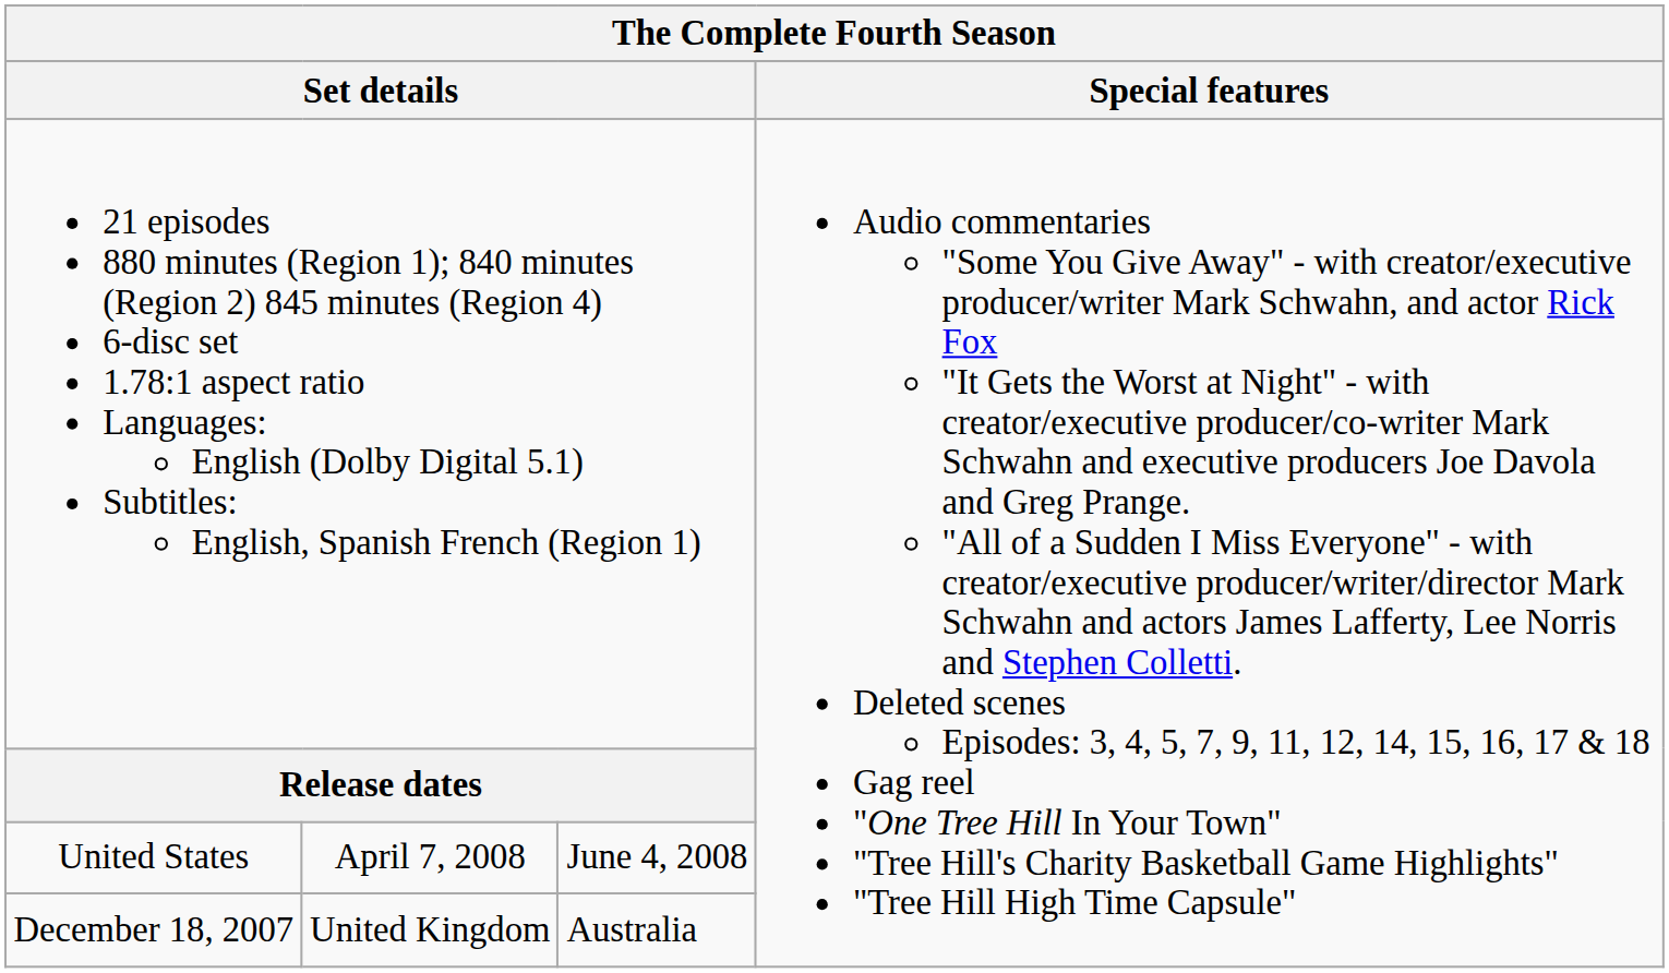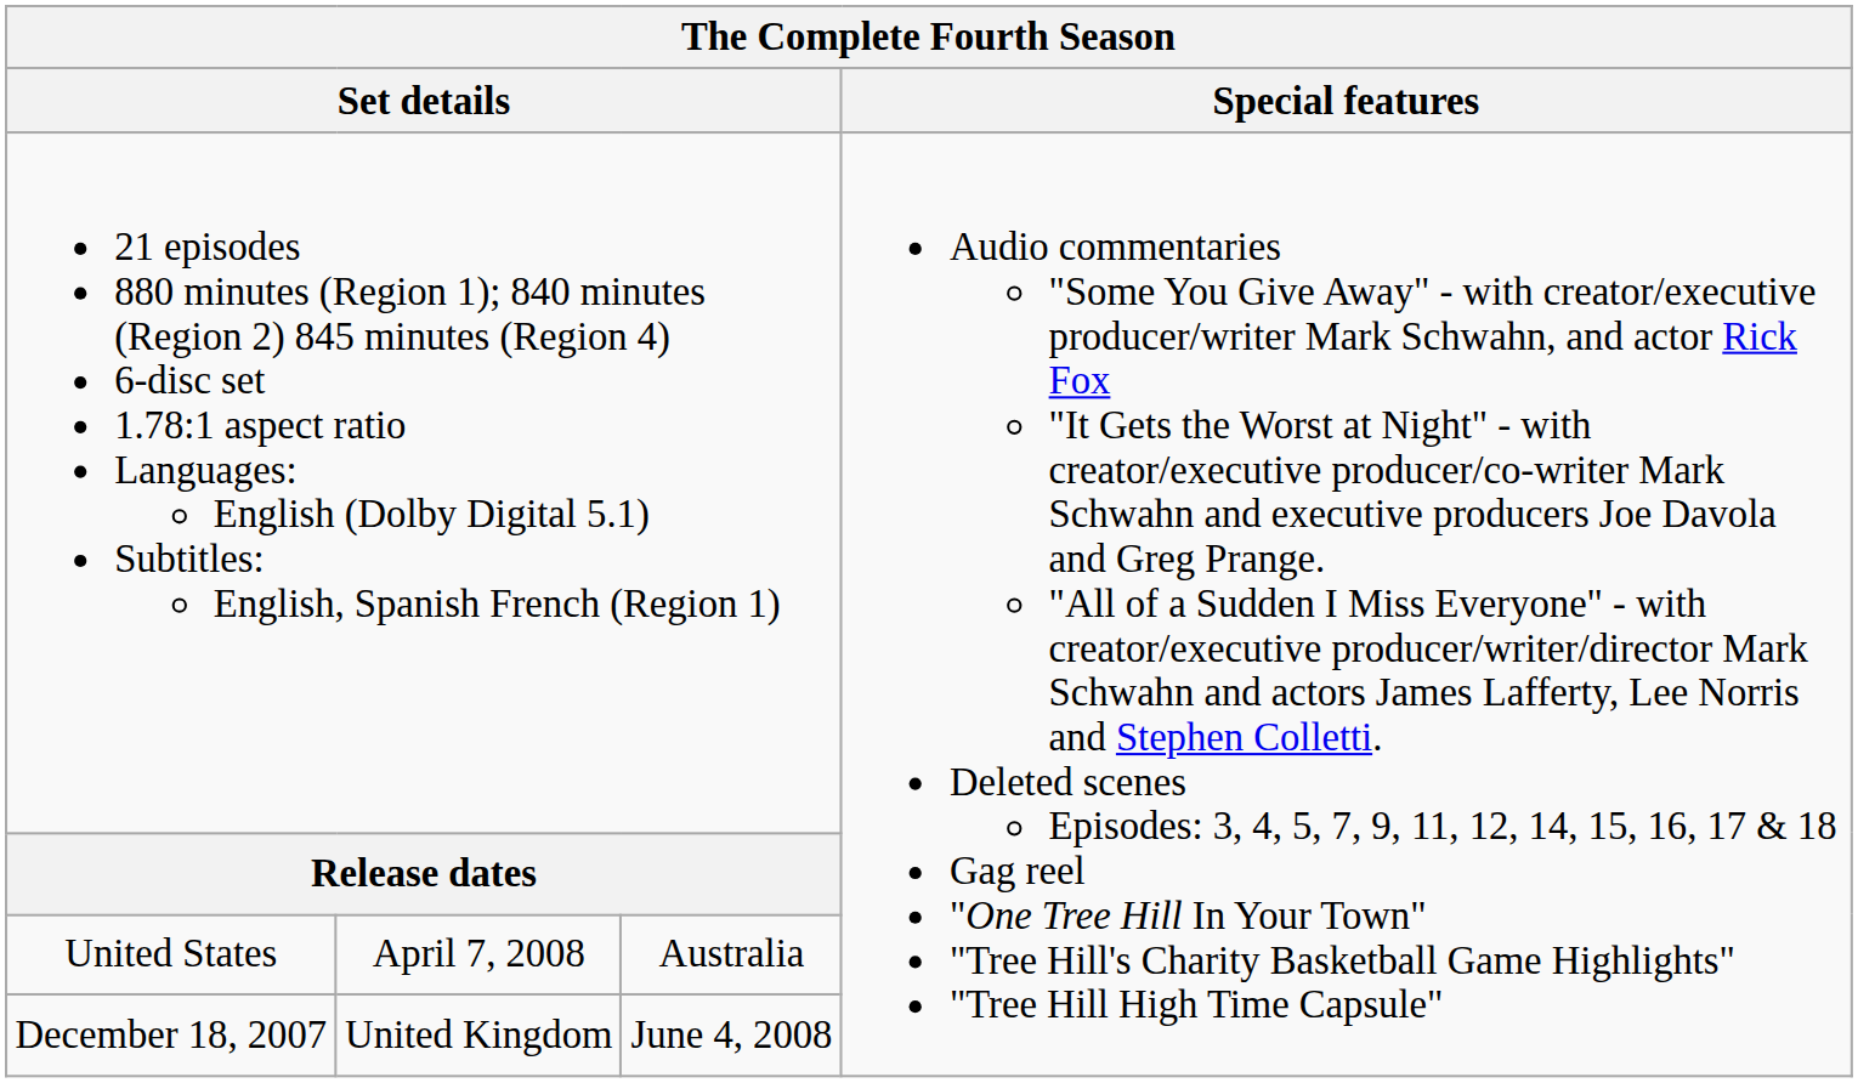United States | column 3: June 4, 2008 -> Australia
December 18, 2007 | column 3: Australia -> June 4, 2008
